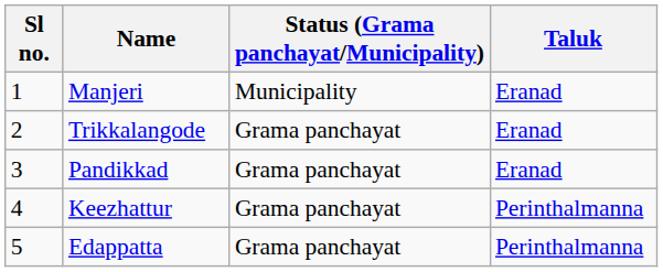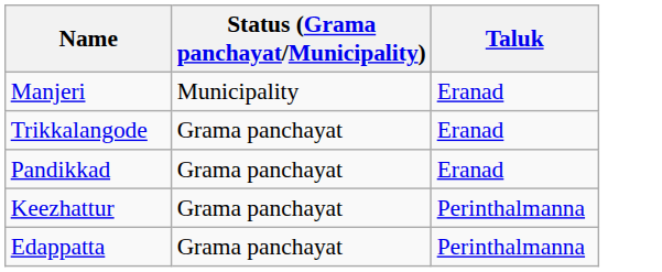- column: Sl no. | 1 | 2 | 3 | 4 | 5
